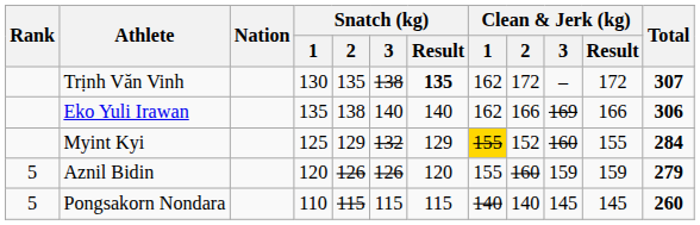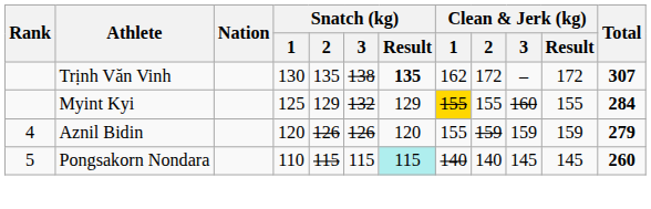- row: Eko Yuli Irawan | 135 | 138 | 140 | 140 | 162 | 166 | 169 | 166 | 306
Myint Kyi | Clean & Jerk (kg) / 2: 152 -> 155
Aznil Bidin | Rank: 5 -> 4
Aznil Bidin | Clean & Jerk (kg) / 2: 160 -> 159
Pongsakorn Nondara | Snatch (kg) / Result: no background -> paleturquoise background
